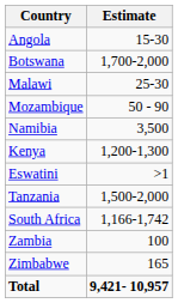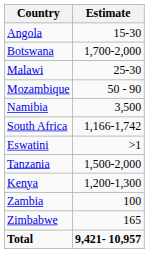rows swapped: South Africa <-> Kenya
